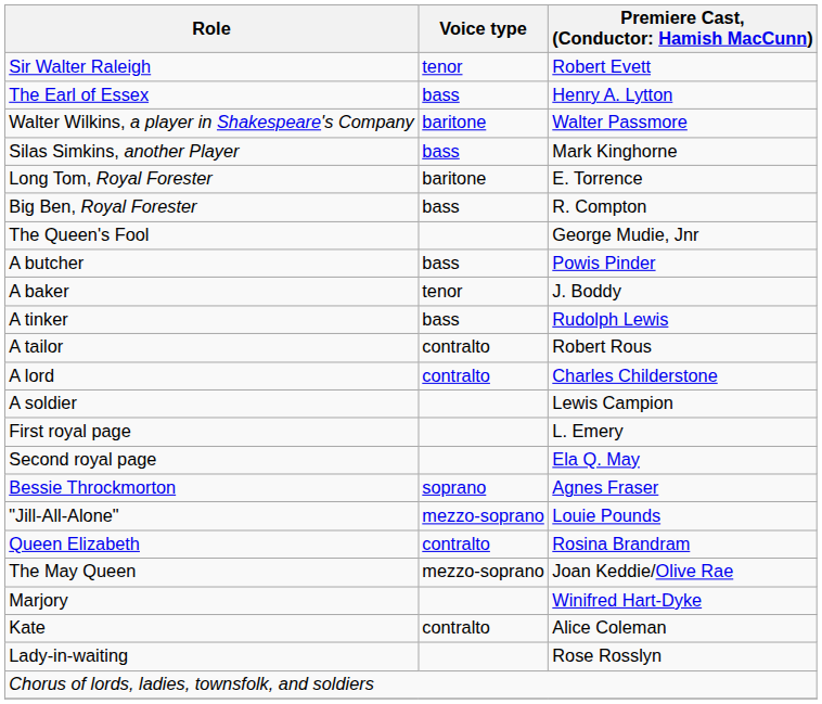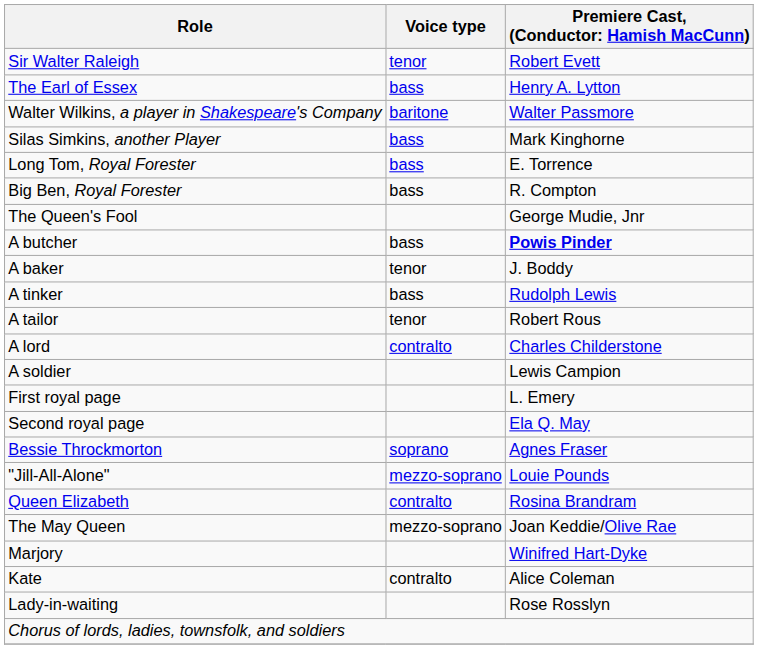Long Tom, Royal Forester | Voice type: baritone -> bass
A butcher | column 3: normal -> bold
A tailor | Voice type: contralto -> tenor
